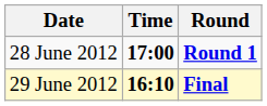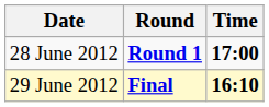columns swapped: Time <-> Round
